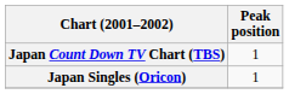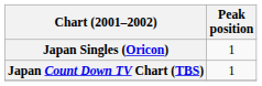rows swapped: Japan Singles (Oricon) <-> Japan Count Down TV Chart (TBS)
